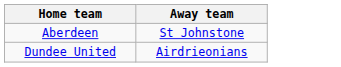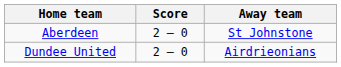+ column: Score | 2 – 0 | 2 – 0
